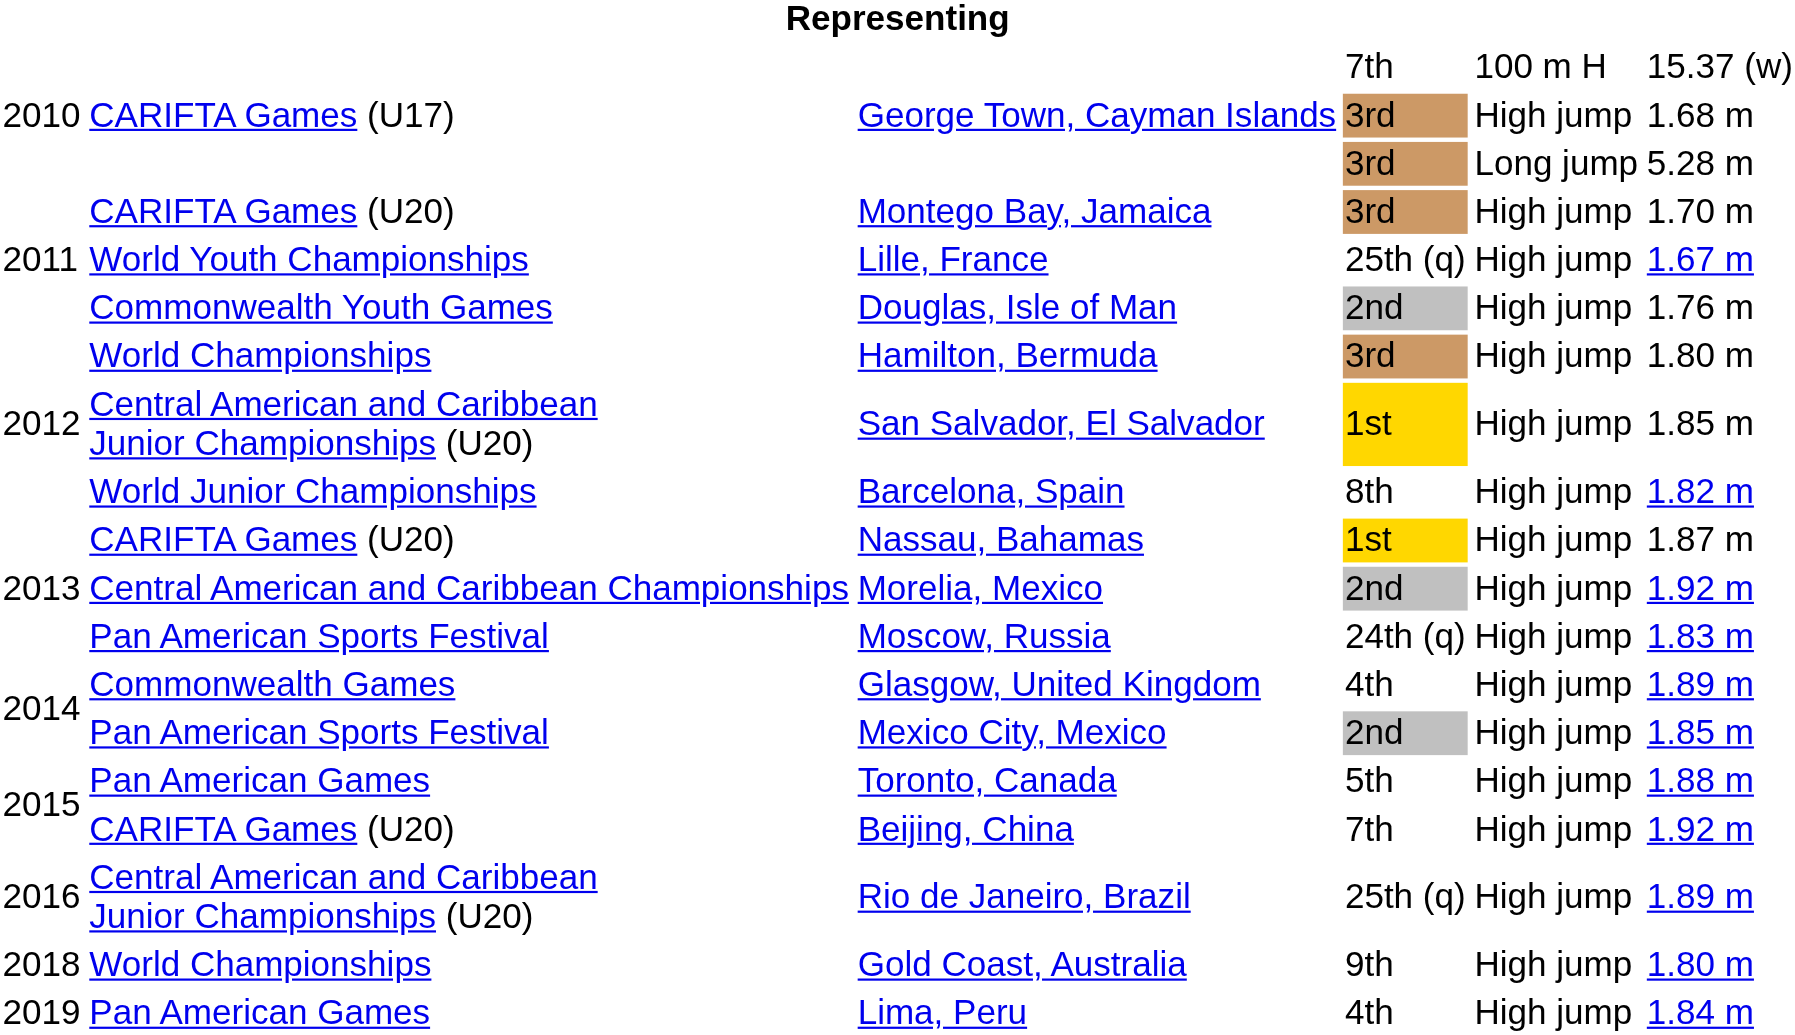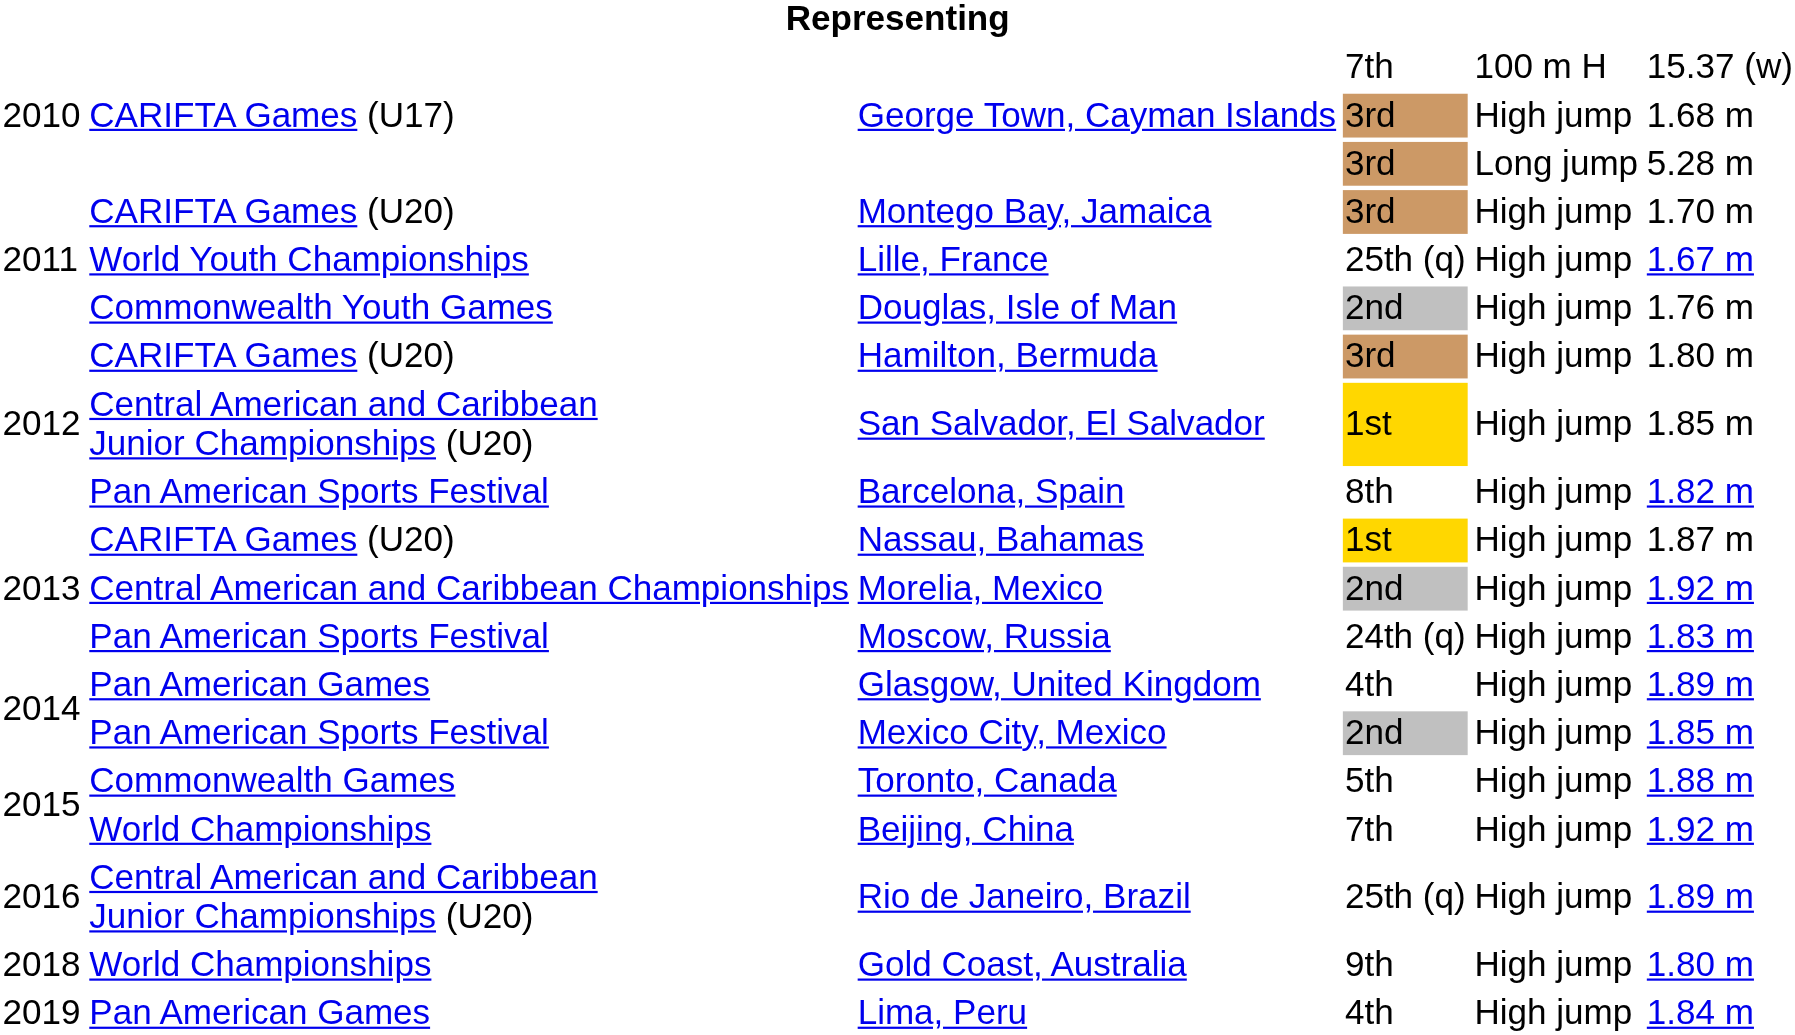Hamilton, Bermuda | column 2: World Championships -> CARIFTA Games (U20)
Barcelona, Spain | column 2: World Junior Championships -> Pan American Sports Festival
Glasgow, United Kingdom | column 2: Commonwealth Games -> Pan American Games
Toronto, Canada | column 2: Pan American Games -> Commonwealth Games
Beijing, China | column 2: CARIFTA Games (U20) -> World Championships
